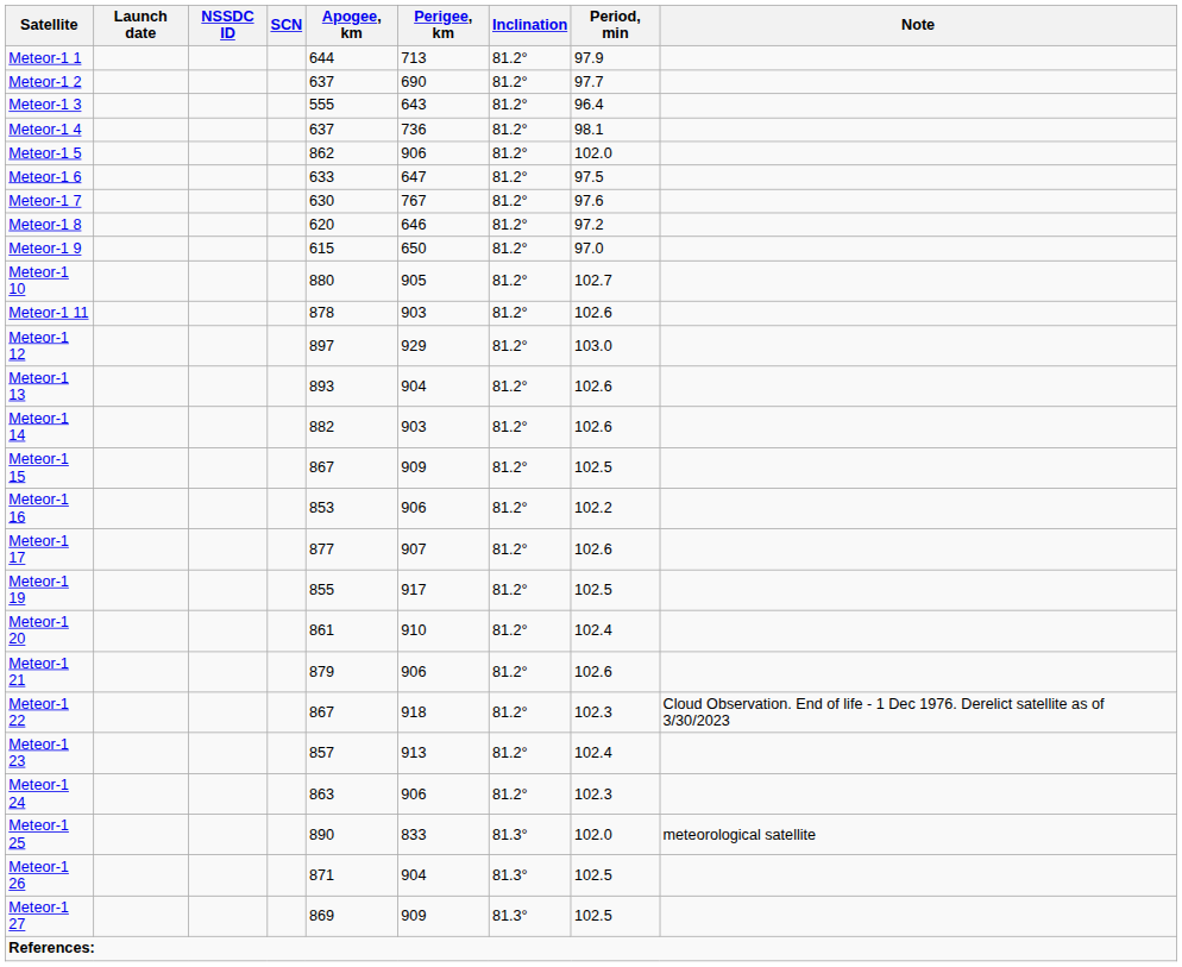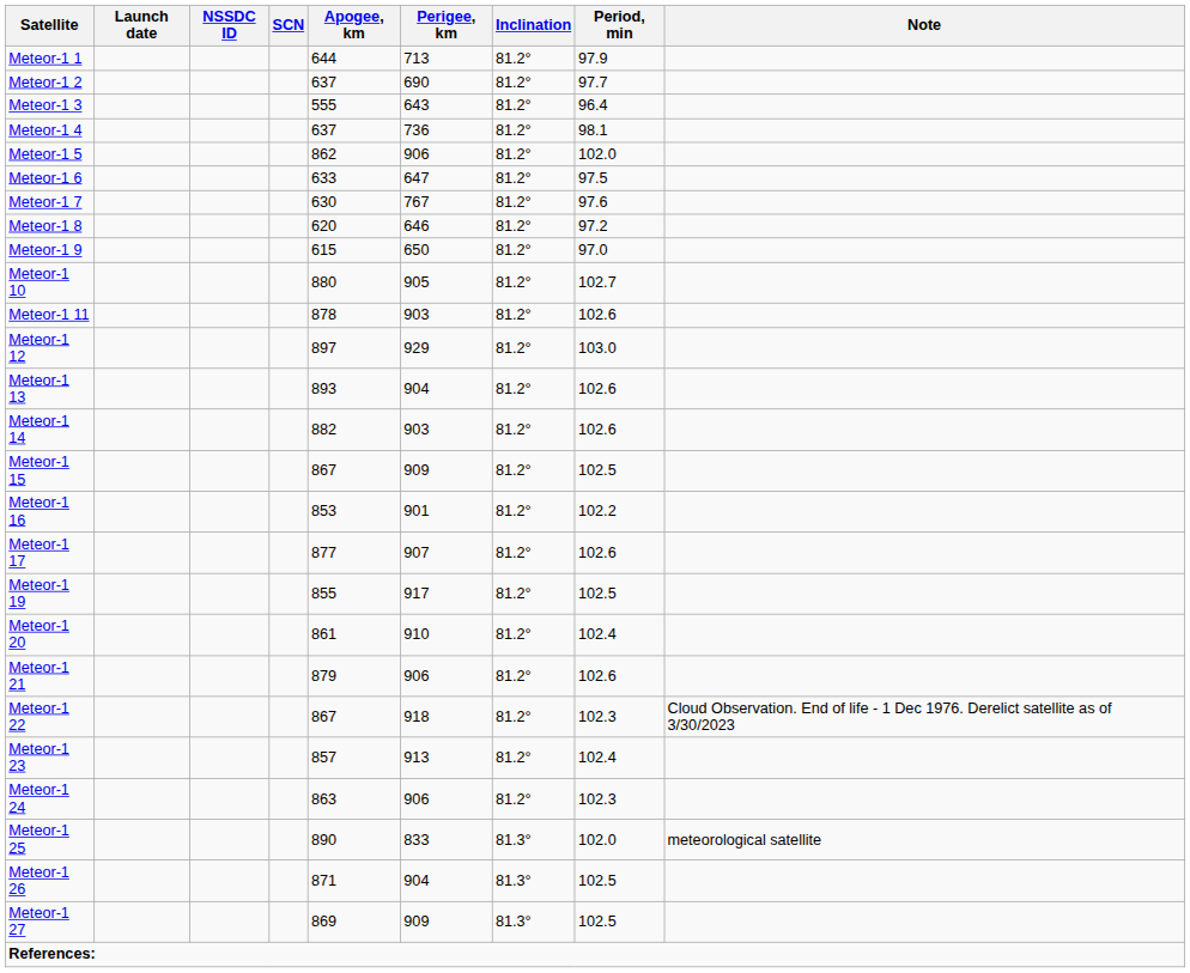Meteor-1 16 | Perigee, km: 906 -> 901
